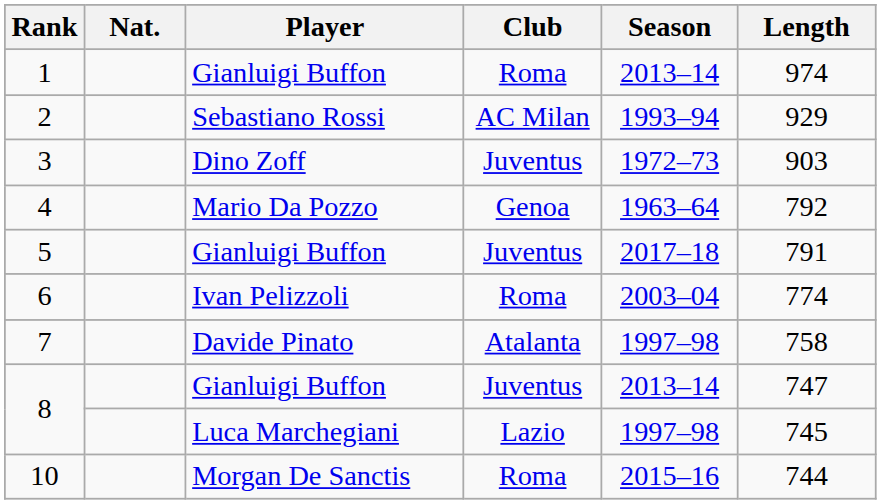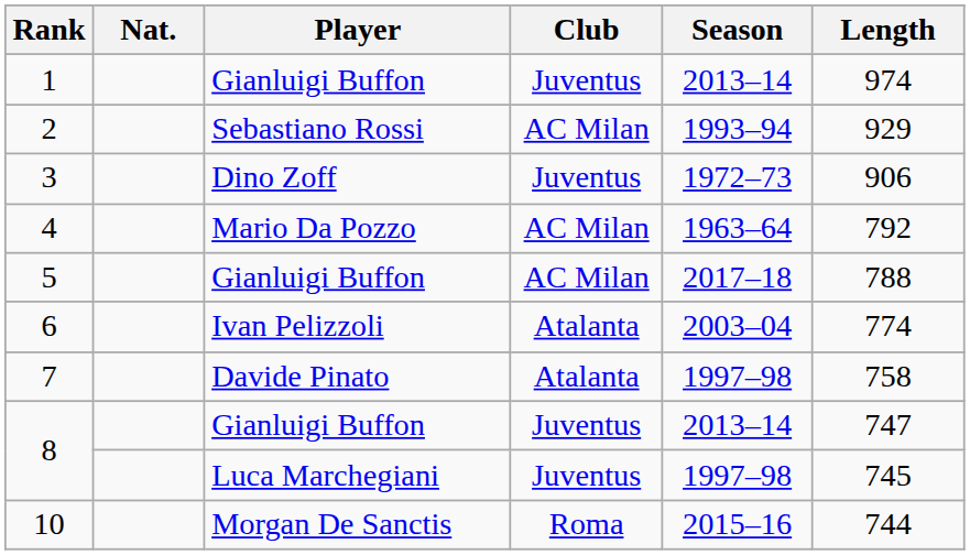1 | Club: Roma -> Juventus
3 | Length: 903 -> 906
4 | Club: Genoa -> AC Milan
5 | Club: Juventus -> AC Milan
5 | Length: 791 -> 788
6 | Club: Roma -> Atalanta
8 / Luca Marchegiani | Club: Lazio -> Juventus
